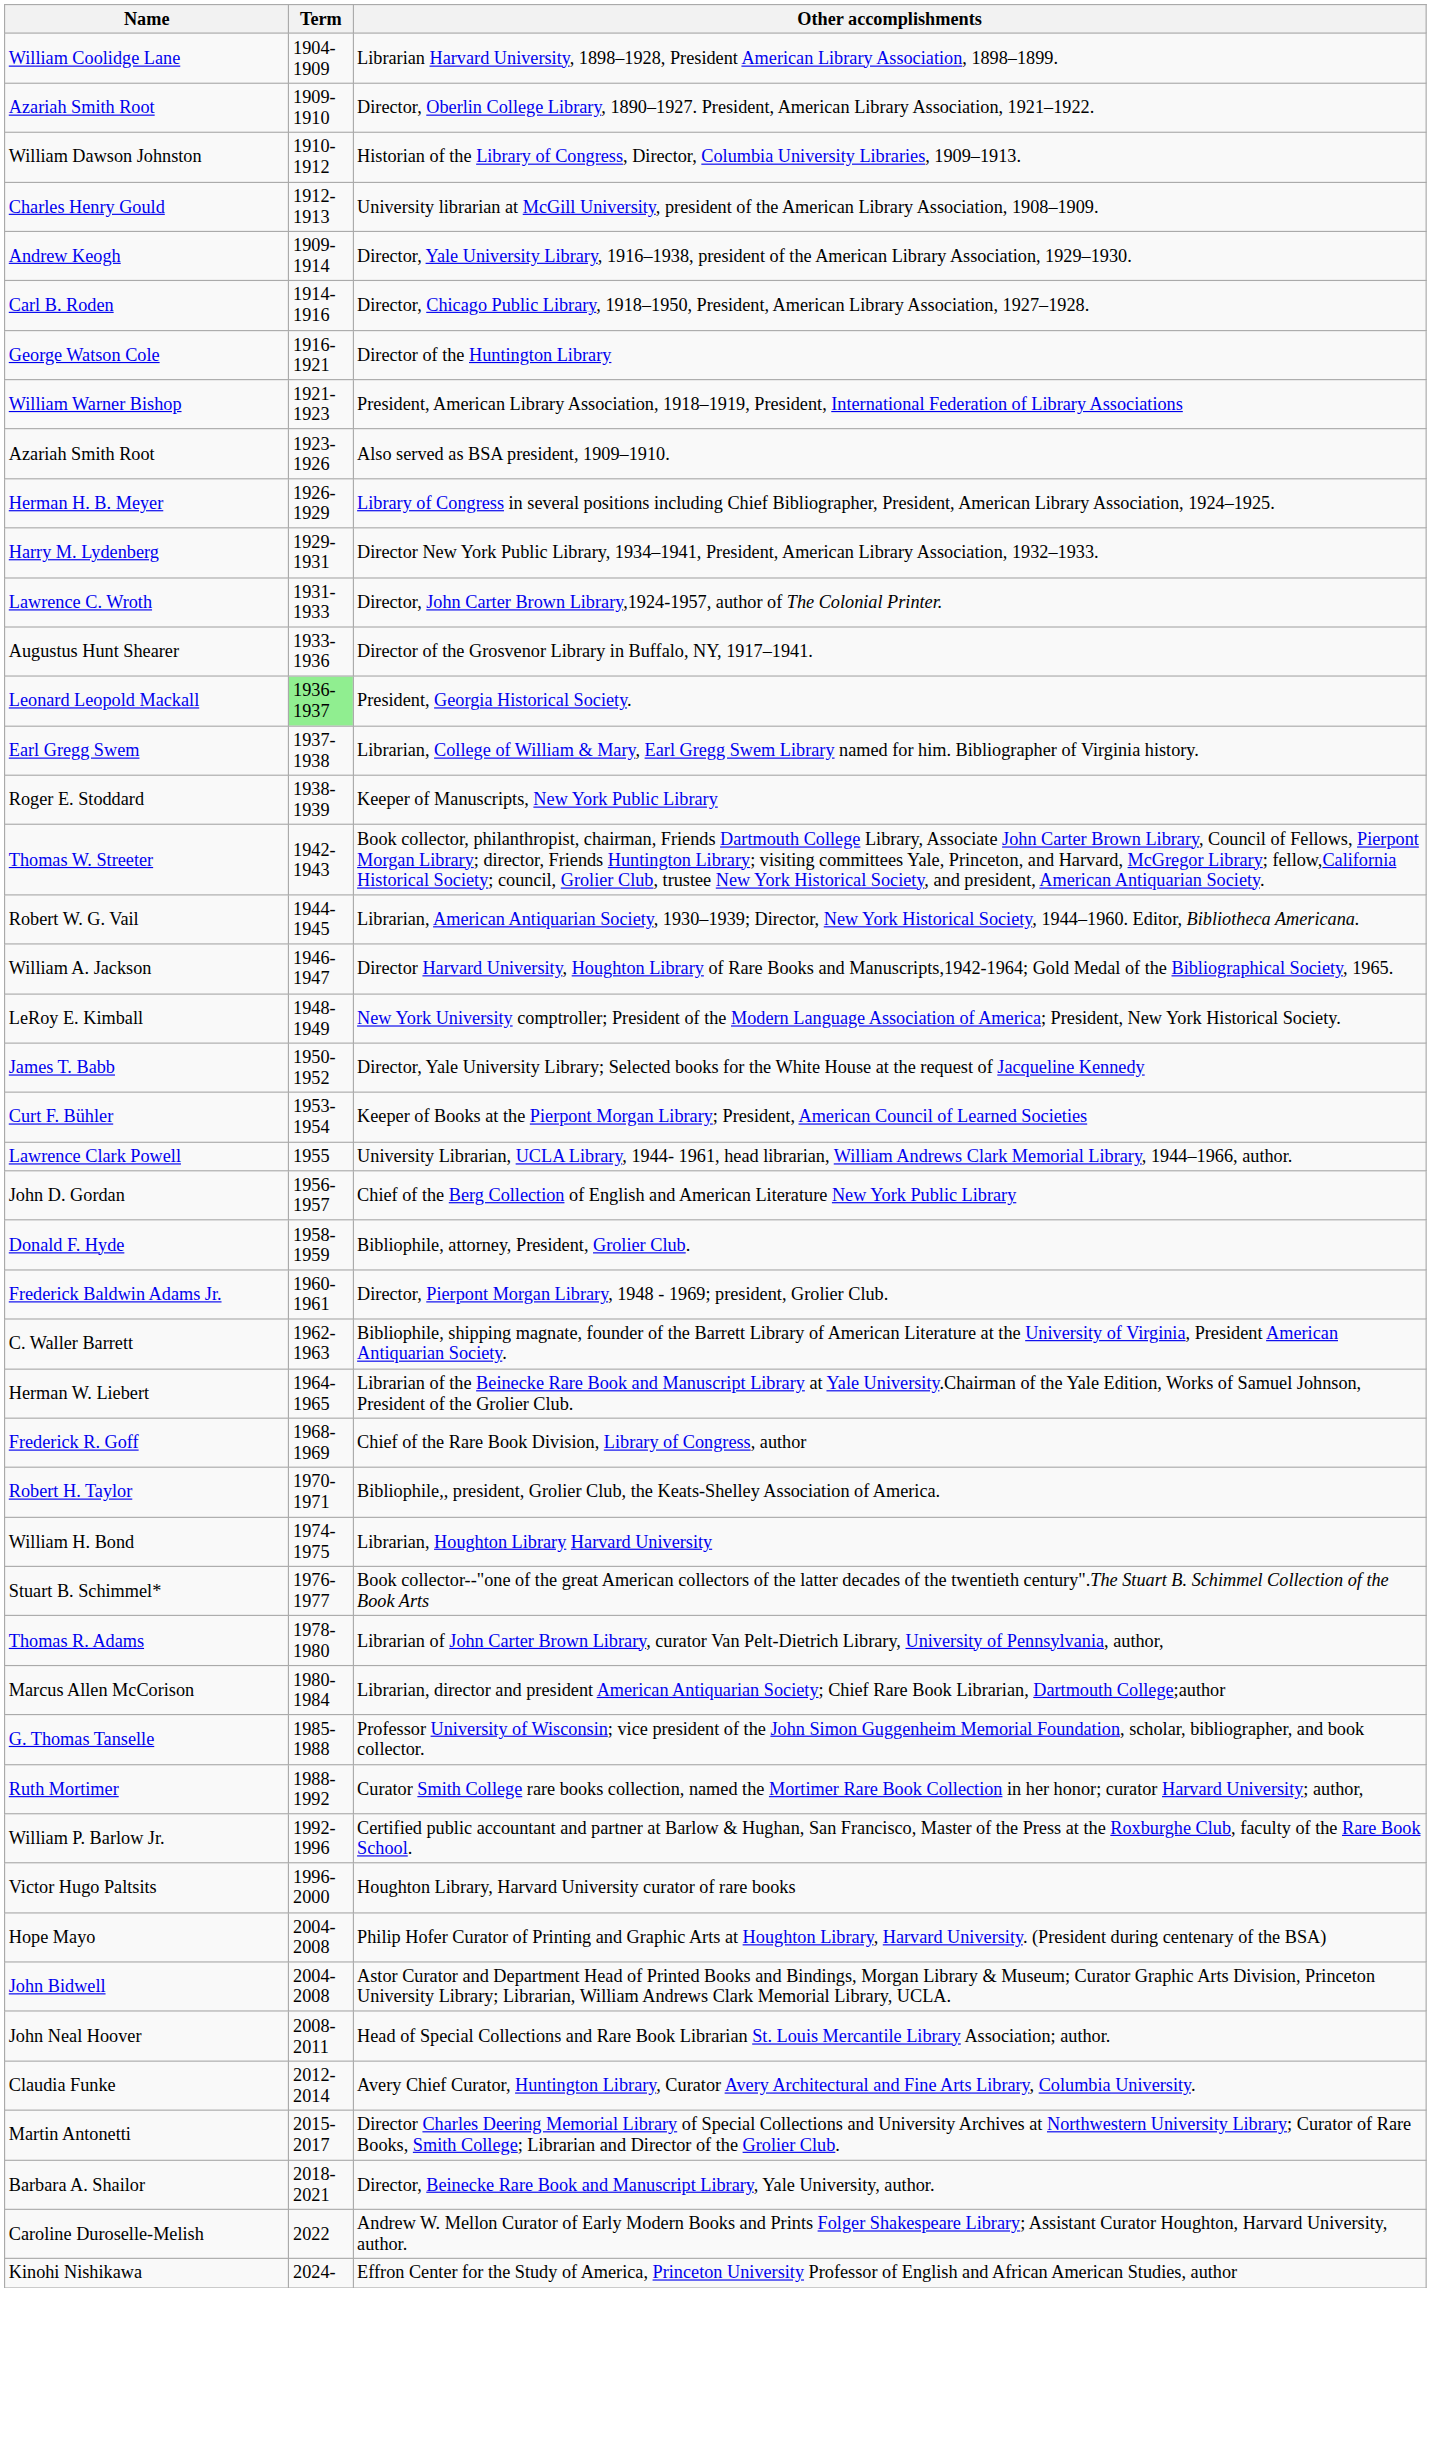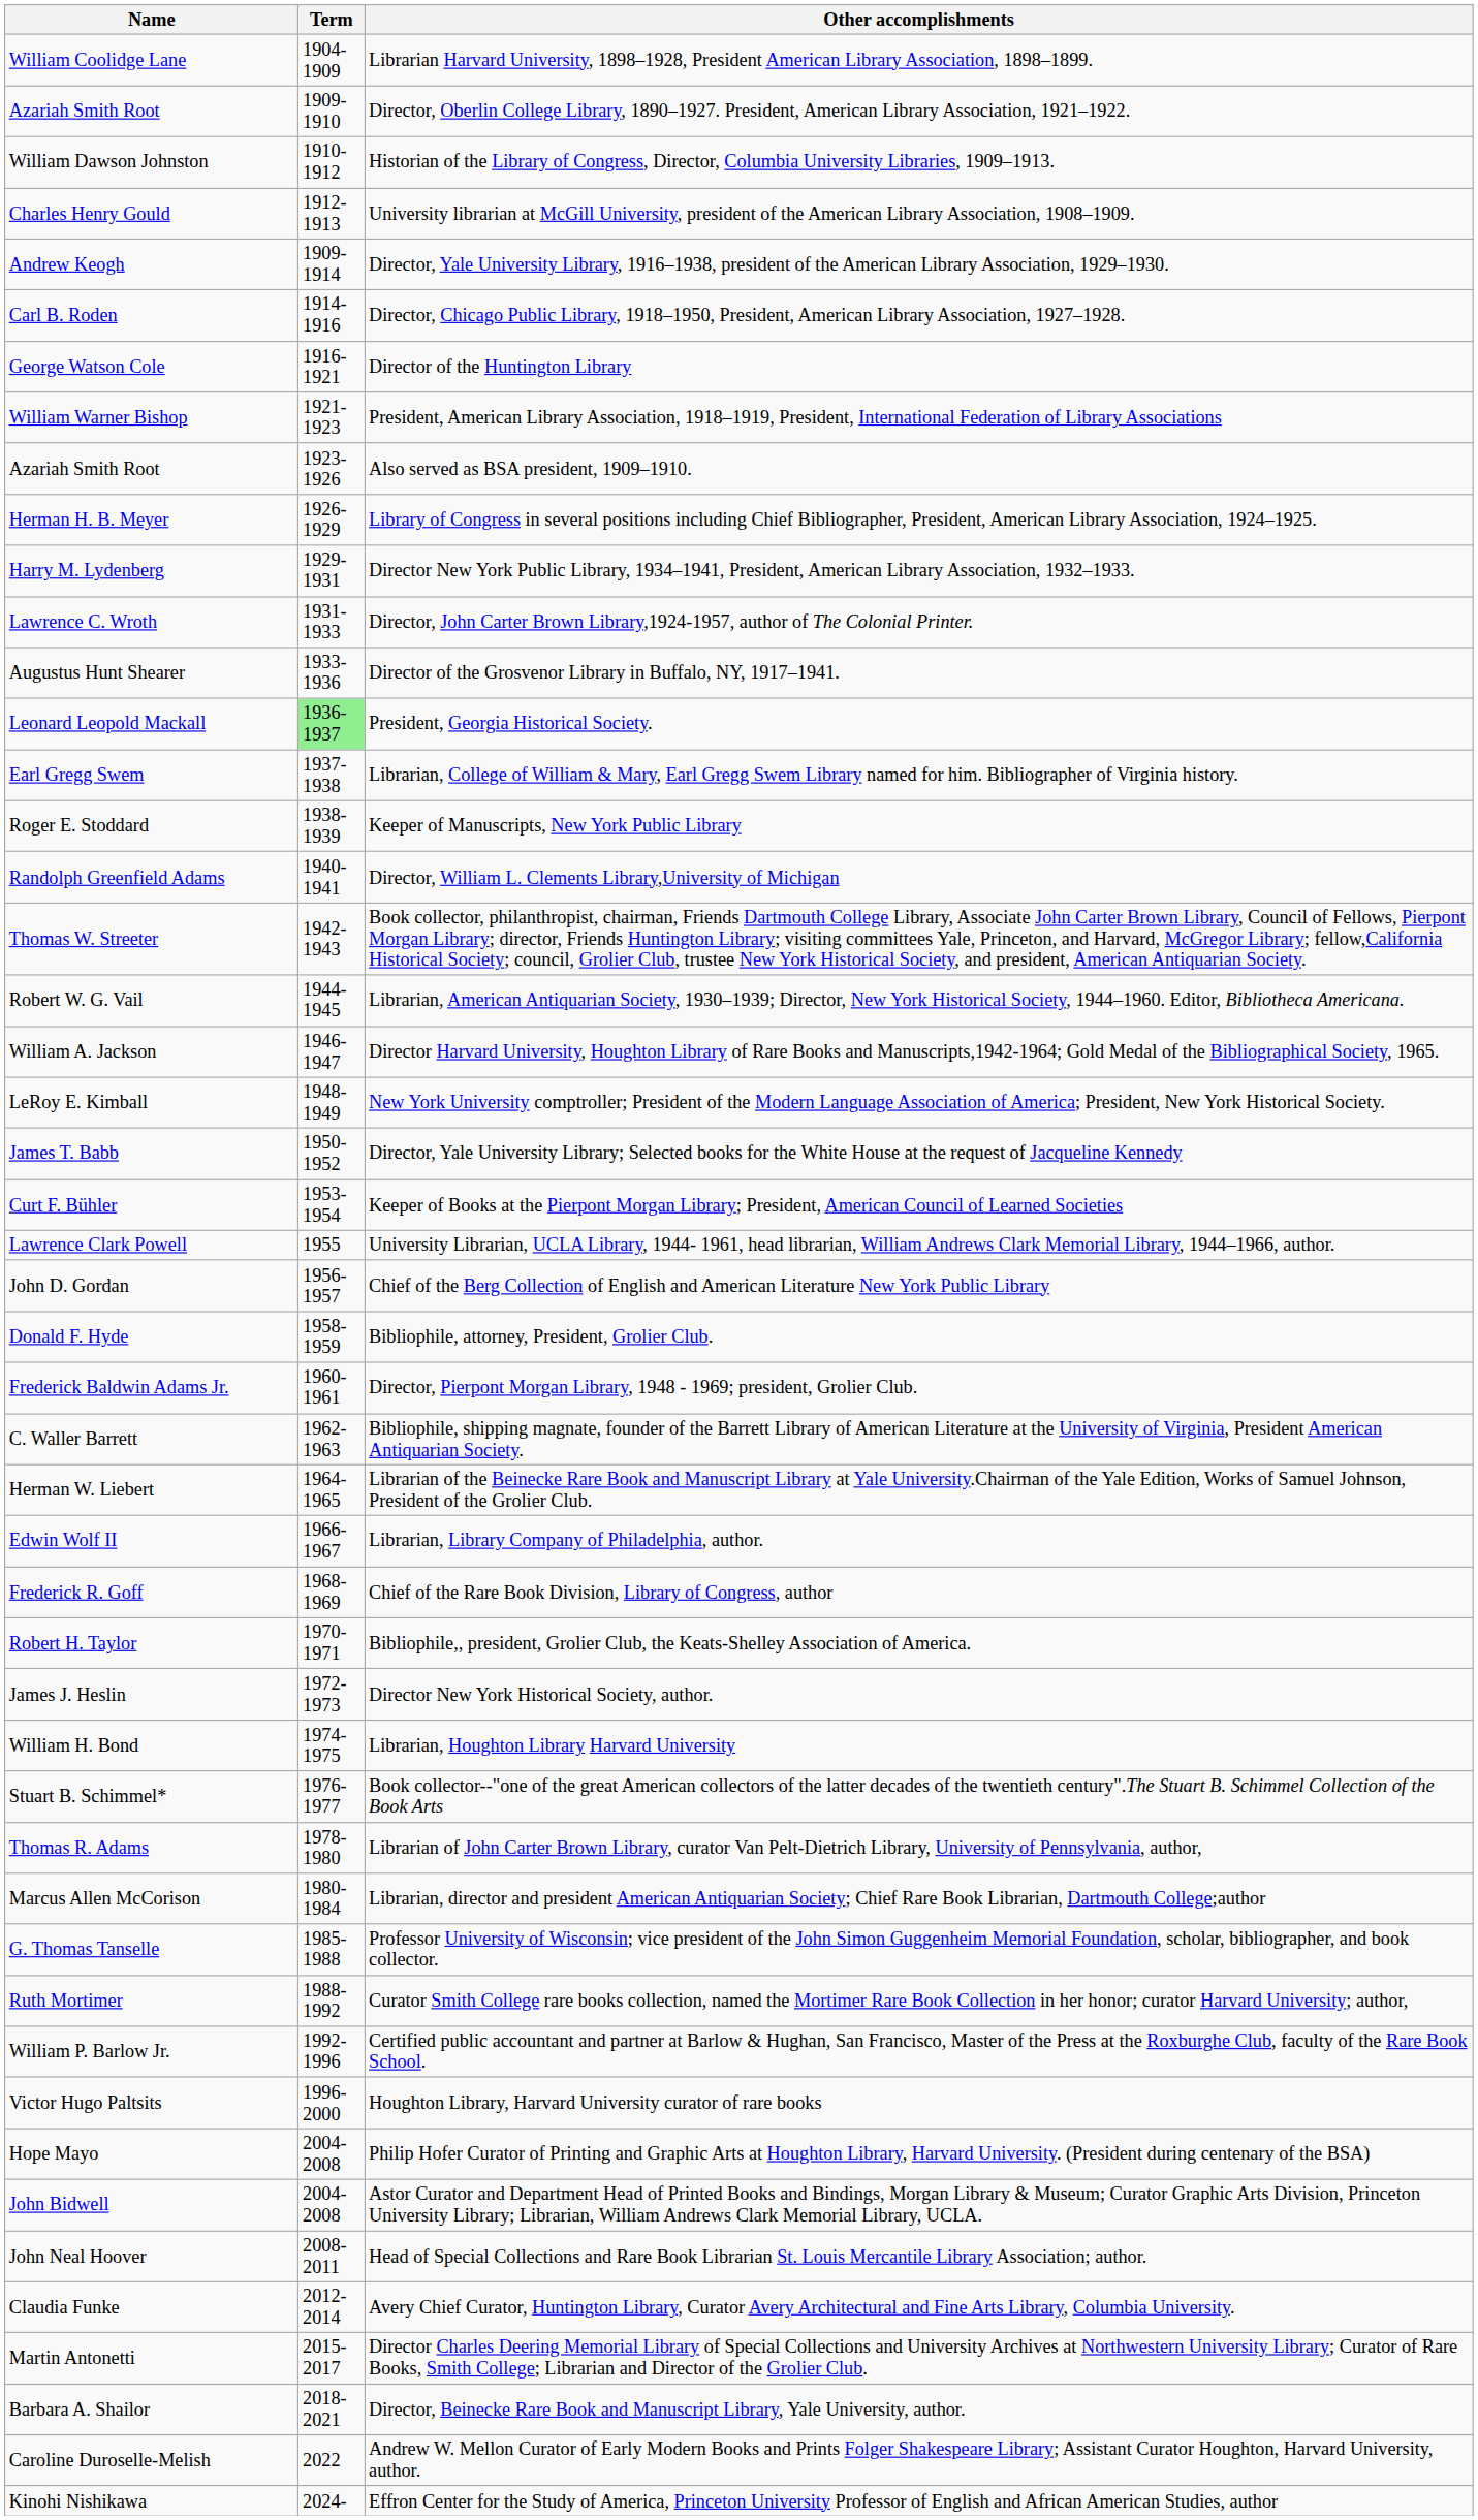+ row: Randolph Greenfield Adams | 1940-1941 | Director, William L. Clements Library,University of Michigan
+ row: Edwin Wolf II | 1966-1967 | Librarian, Library Company of Philadelphia, author.
+ row: James J. Heslin | 1972-1973 | Director New York Historical Society, author.
